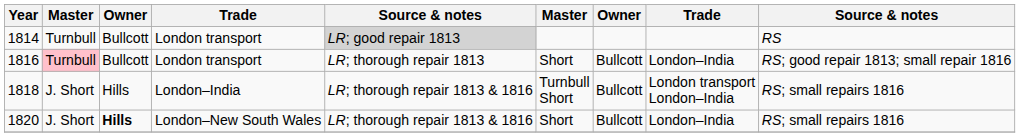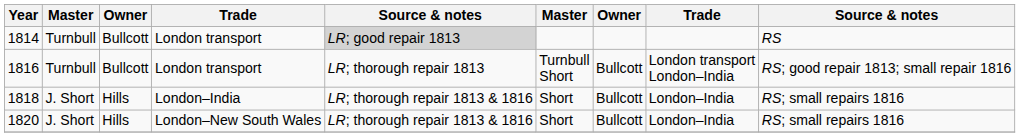1816 | column 2: pink background -> no background
1816 | column 6: Short -> Turnbull Short
1816 | column 8: London–India -> London transport London–India
1818 | column 6: Turnbull Short -> Short
1818 | column 8: London transport London–India -> London–India
1820 | column 3: bold -> normal
